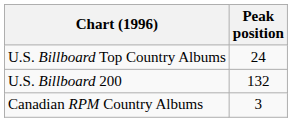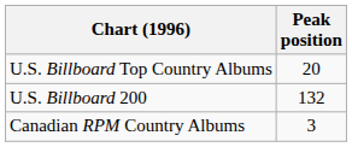U.S. Billboard Top Country Albums | Peak position: 24 -> 20
